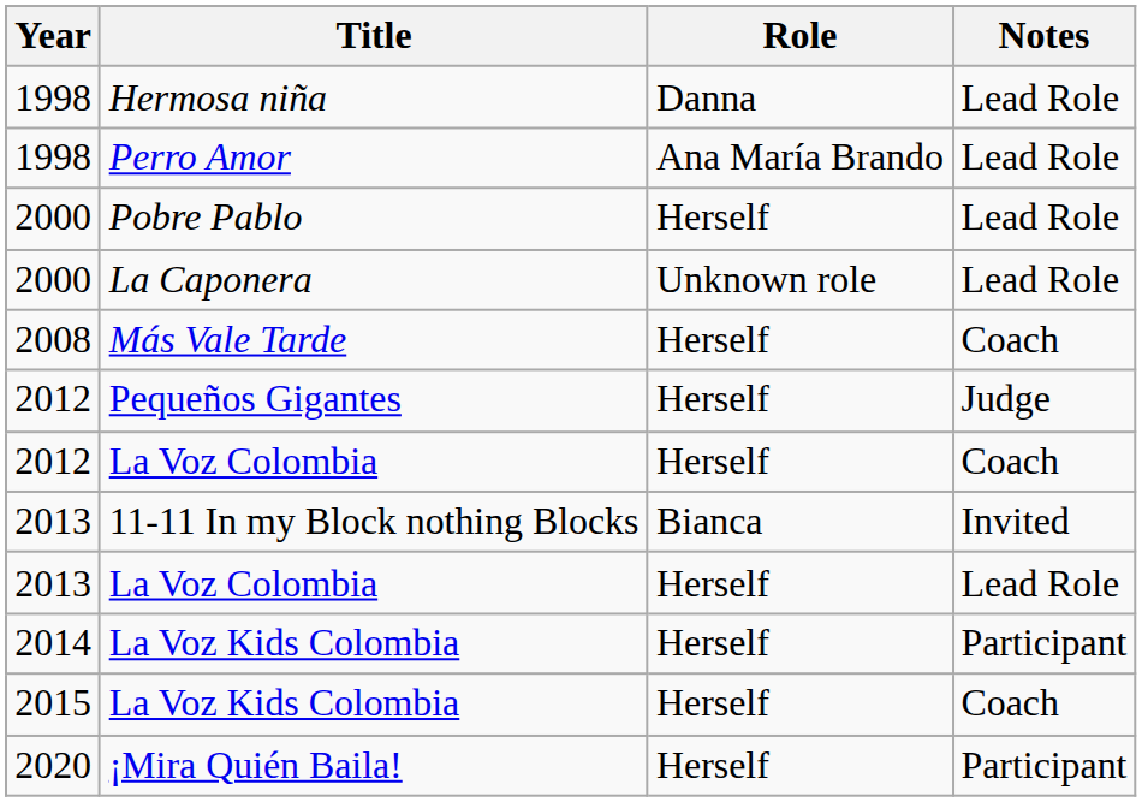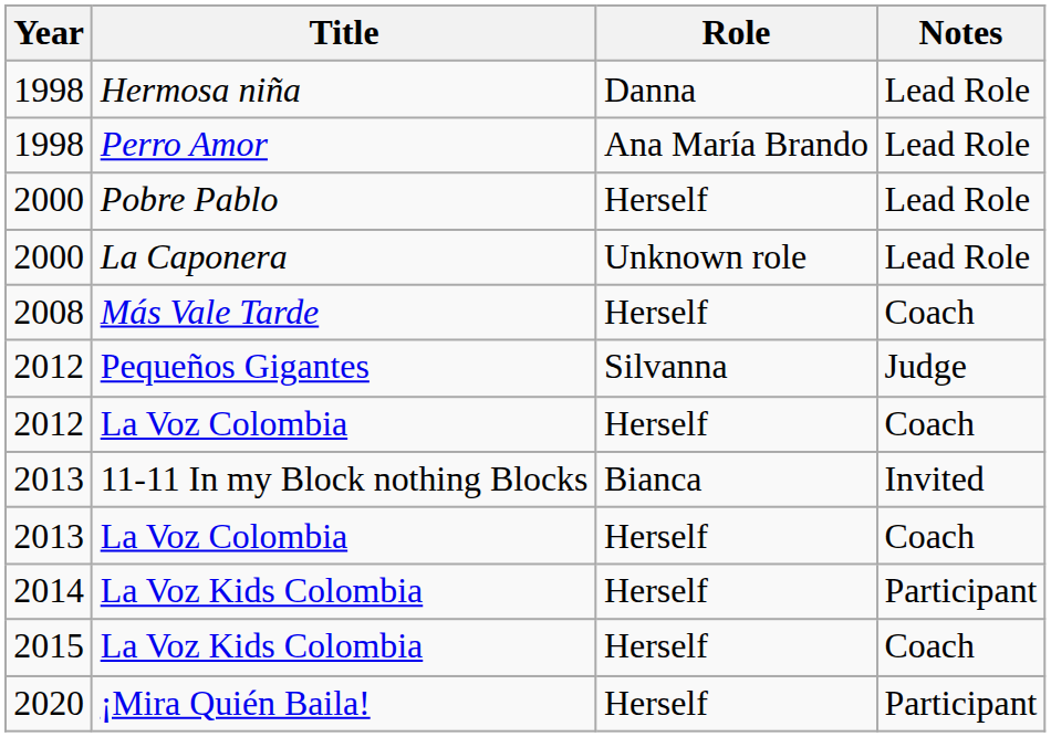Pequeños Gigantes | Role: Herself -> Silvanna
2013 / La Voz Colombia | Notes: Lead Role -> Coach
